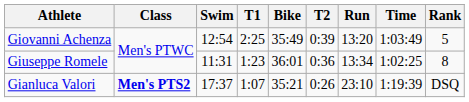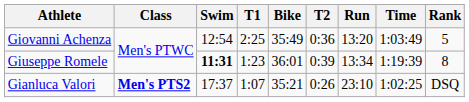Giovanni Achenza | T2: 0:39 -> 0:36
Giuseppe Romele | Swim: normal -> bold
Giuseppe Romele | T2: 0:36 -> 0:39
Giuseppe Romele | Time: 1:02:25 -> 1:19:39
Gianluca Valori | Time: 1:19:39 -> 1:02:25
